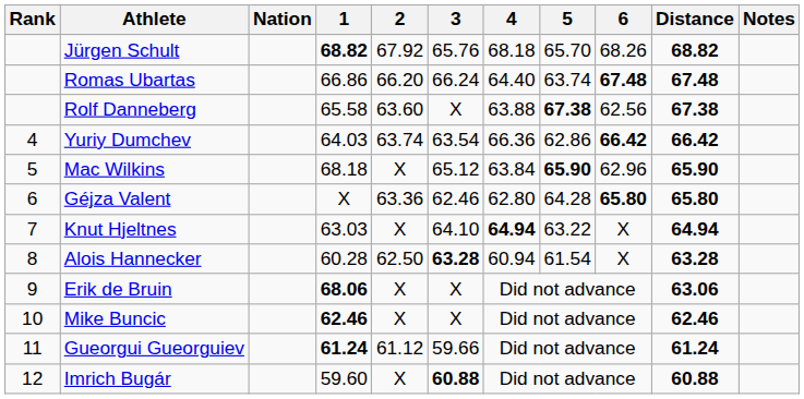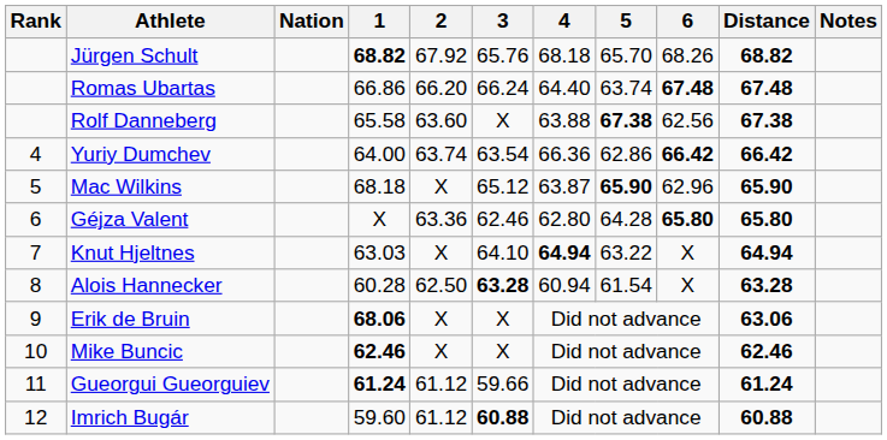Yuriy Dumchev | 1: 64.03 -> 64.00
Mac Wilkins | 4: 63.84 -> 63.87
Imrich Bugár | 2: X -> 61.12
